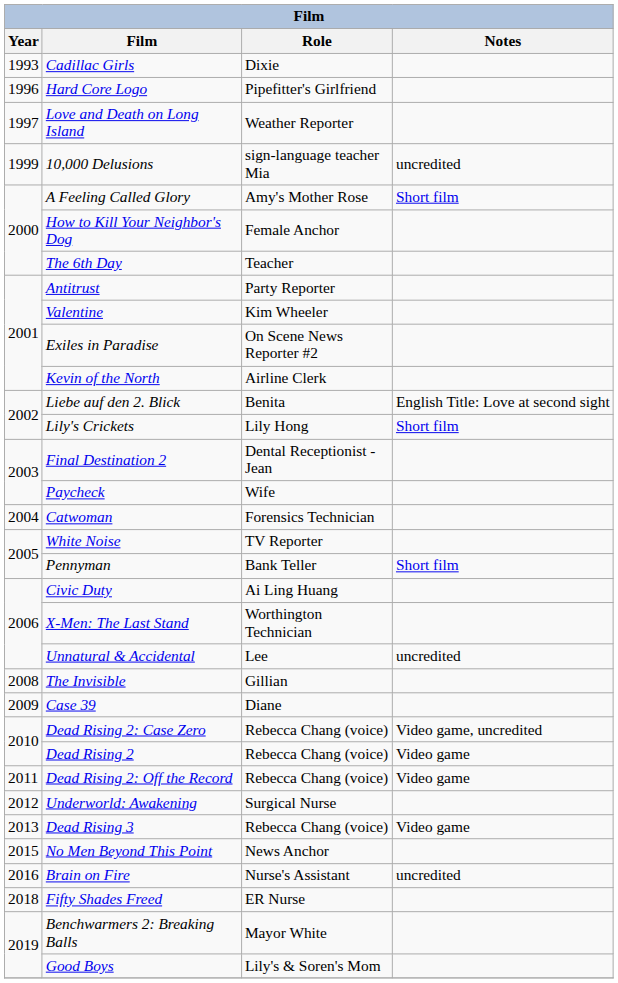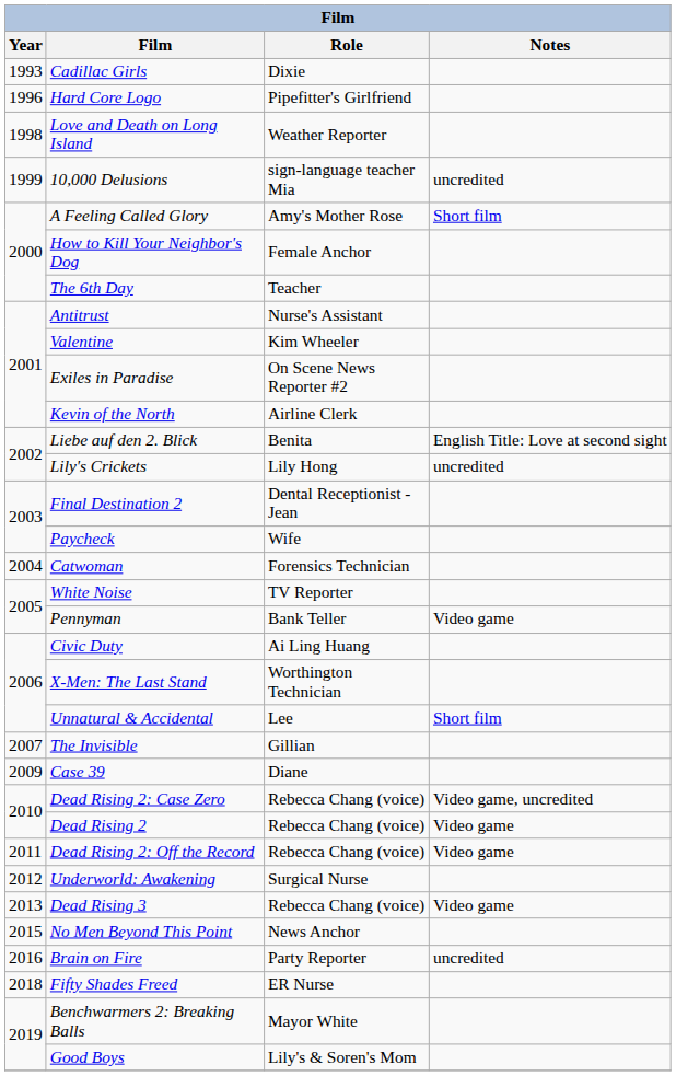Love and Death on Long Island | Year: 1997 -> 1998
Antitrust | Role: Party Reporter -> Nurse's Assistant
Lily's Crickets | Notes: Short film -> uncredited
Pennyman | Notes: Short film -> Video game
Unnatural & Accidental | Notes: uncredited -> Short film
The Invisible | Year: 2008 -> 2007
Brain on Fire | Role: Nurse's Assistant -> Party Reporter
